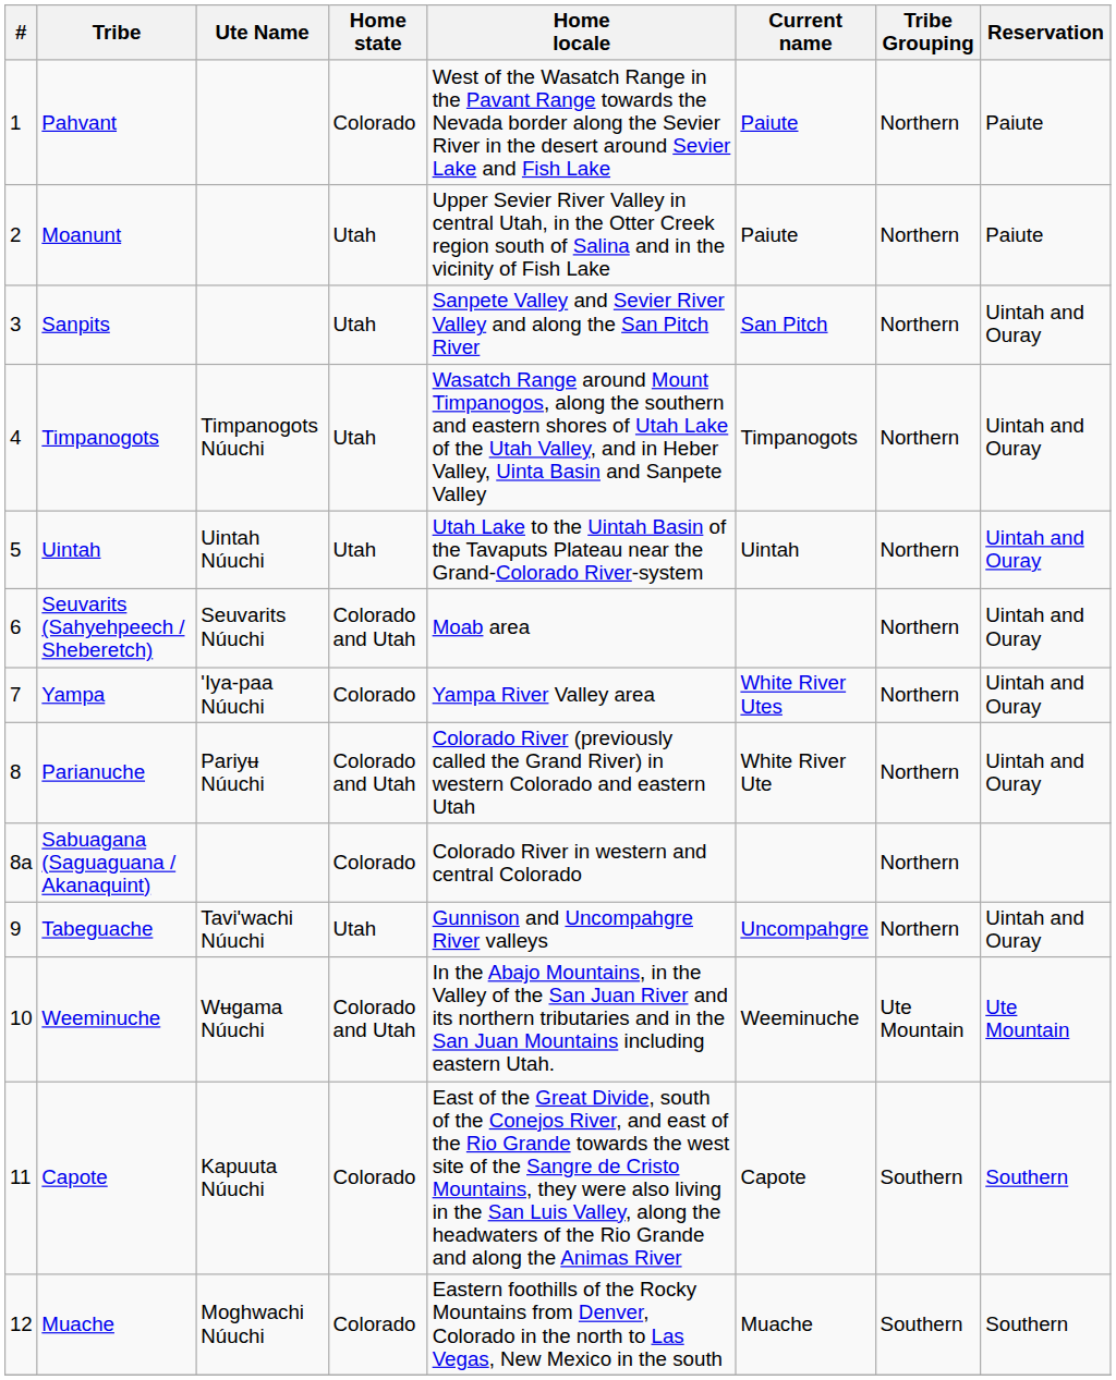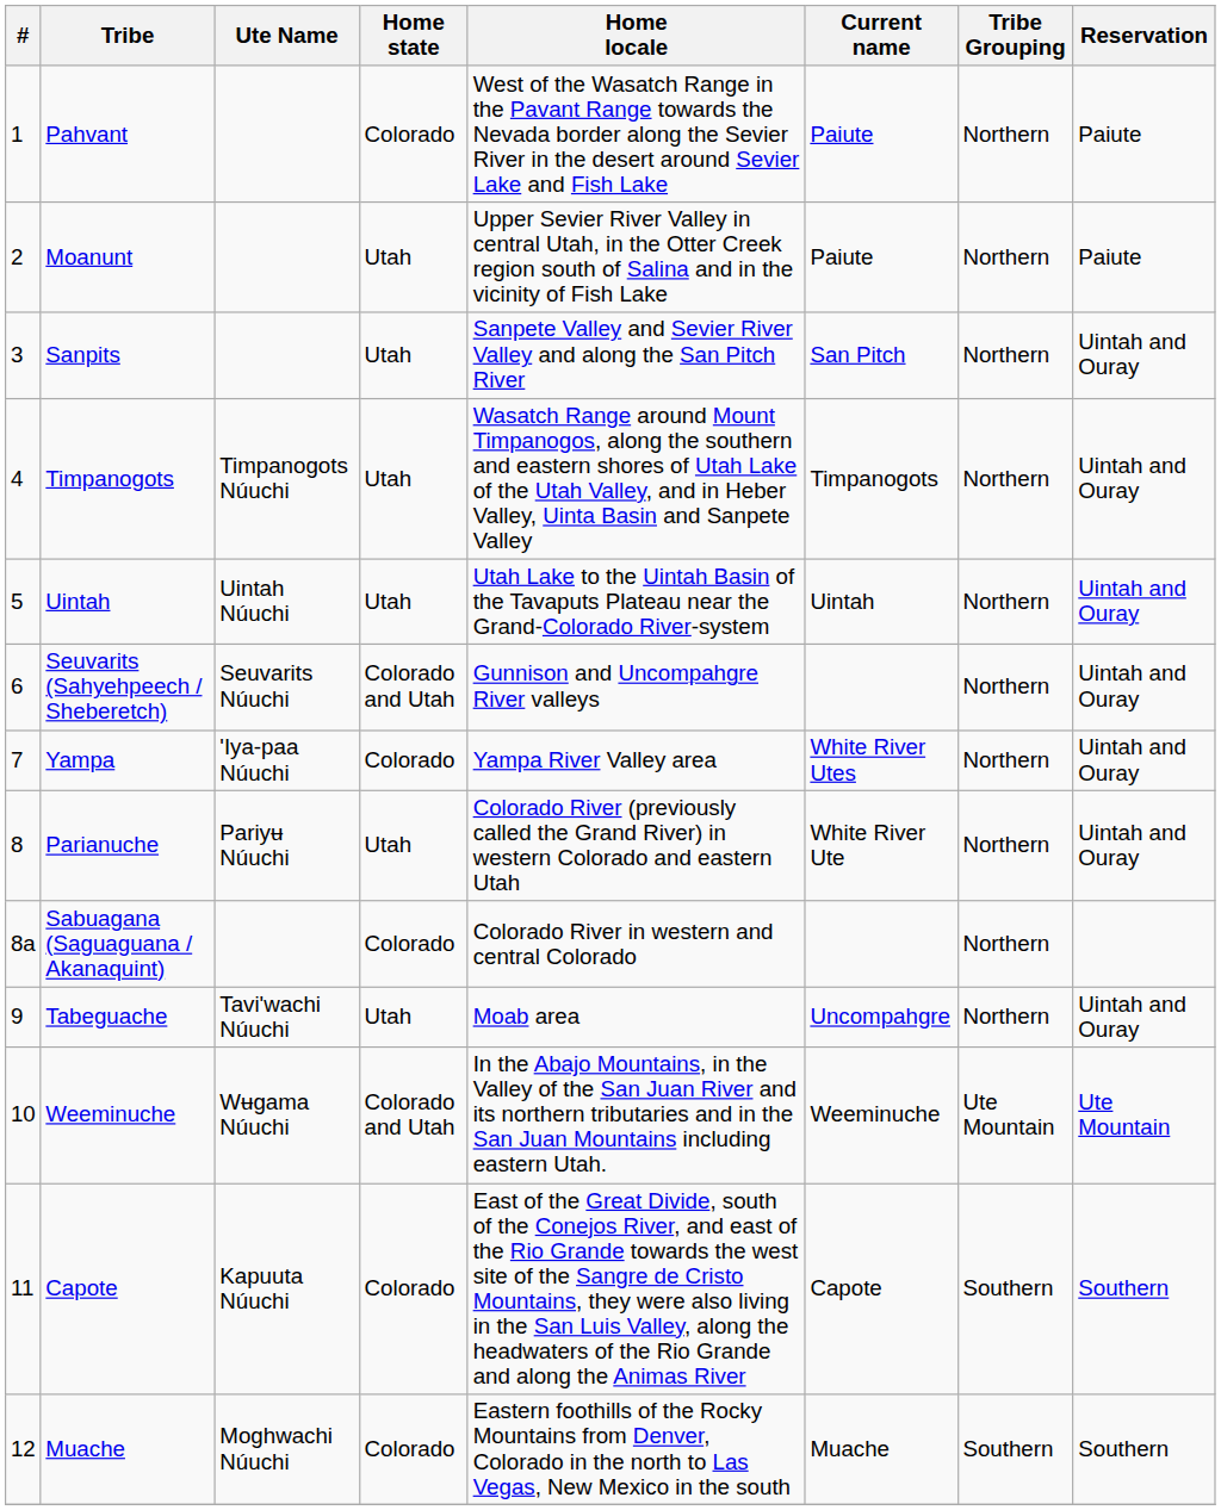Seuvarits (Sahyehpeech / Sheberetch) | Home locale: Moab area -> Gunnison and Uncompahgre River valleys
Parianuche | Home state: Colorado and Utah -> Utah
Tabeguache | Home locale: Gunnison and Uncompahgre River valleys -> Moab area
